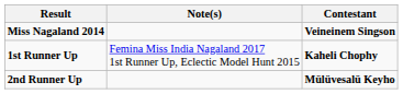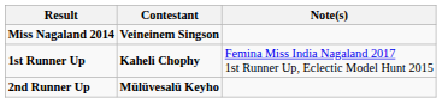columns swapped: Contestant <-> Note(s)
